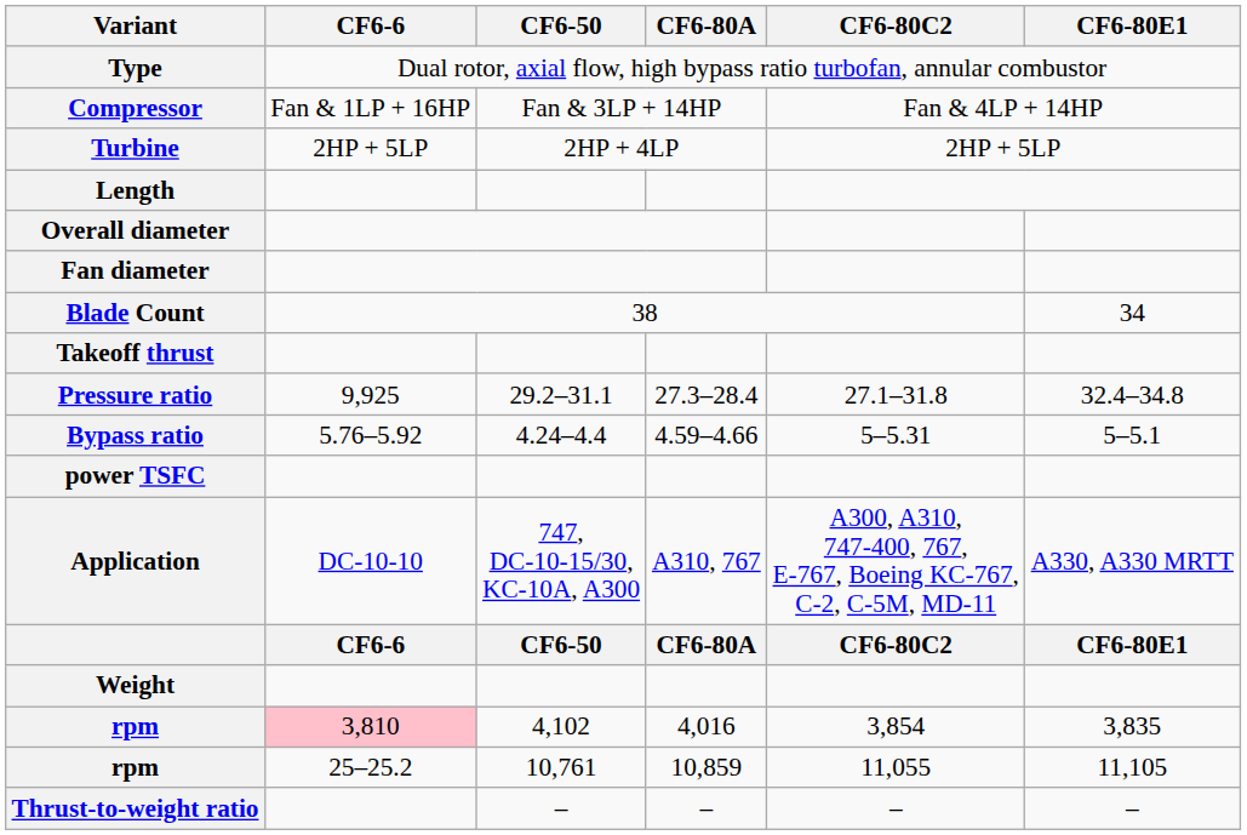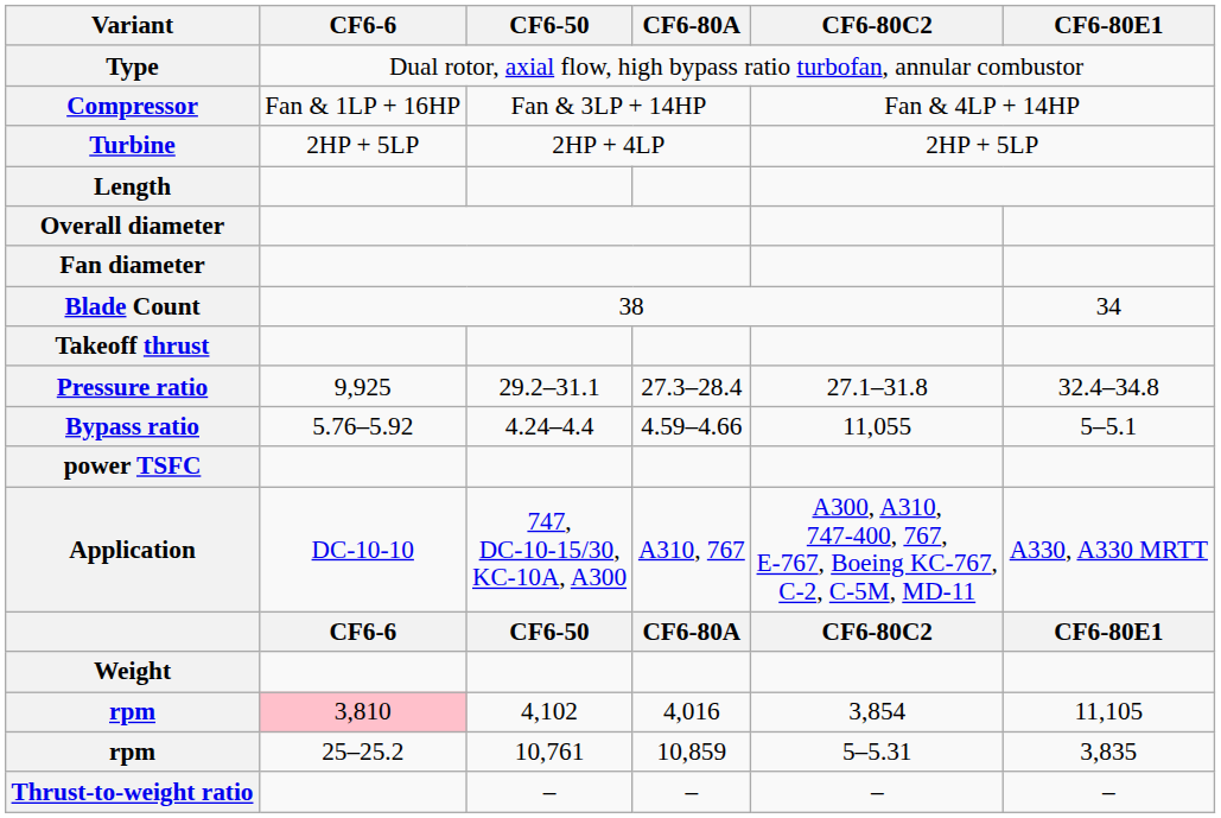Bypass ratio | CF6-80C2: 5–5.31 -> 11,055
rpm / 4,102 | CF6-80E1: 3,835 -> 11,105
rpm / 10,761 | CF6-80C2: 11,055 -> 5–5.31
rpm / 10,761 | CF6-80E1: 11,105 -> 3,835
